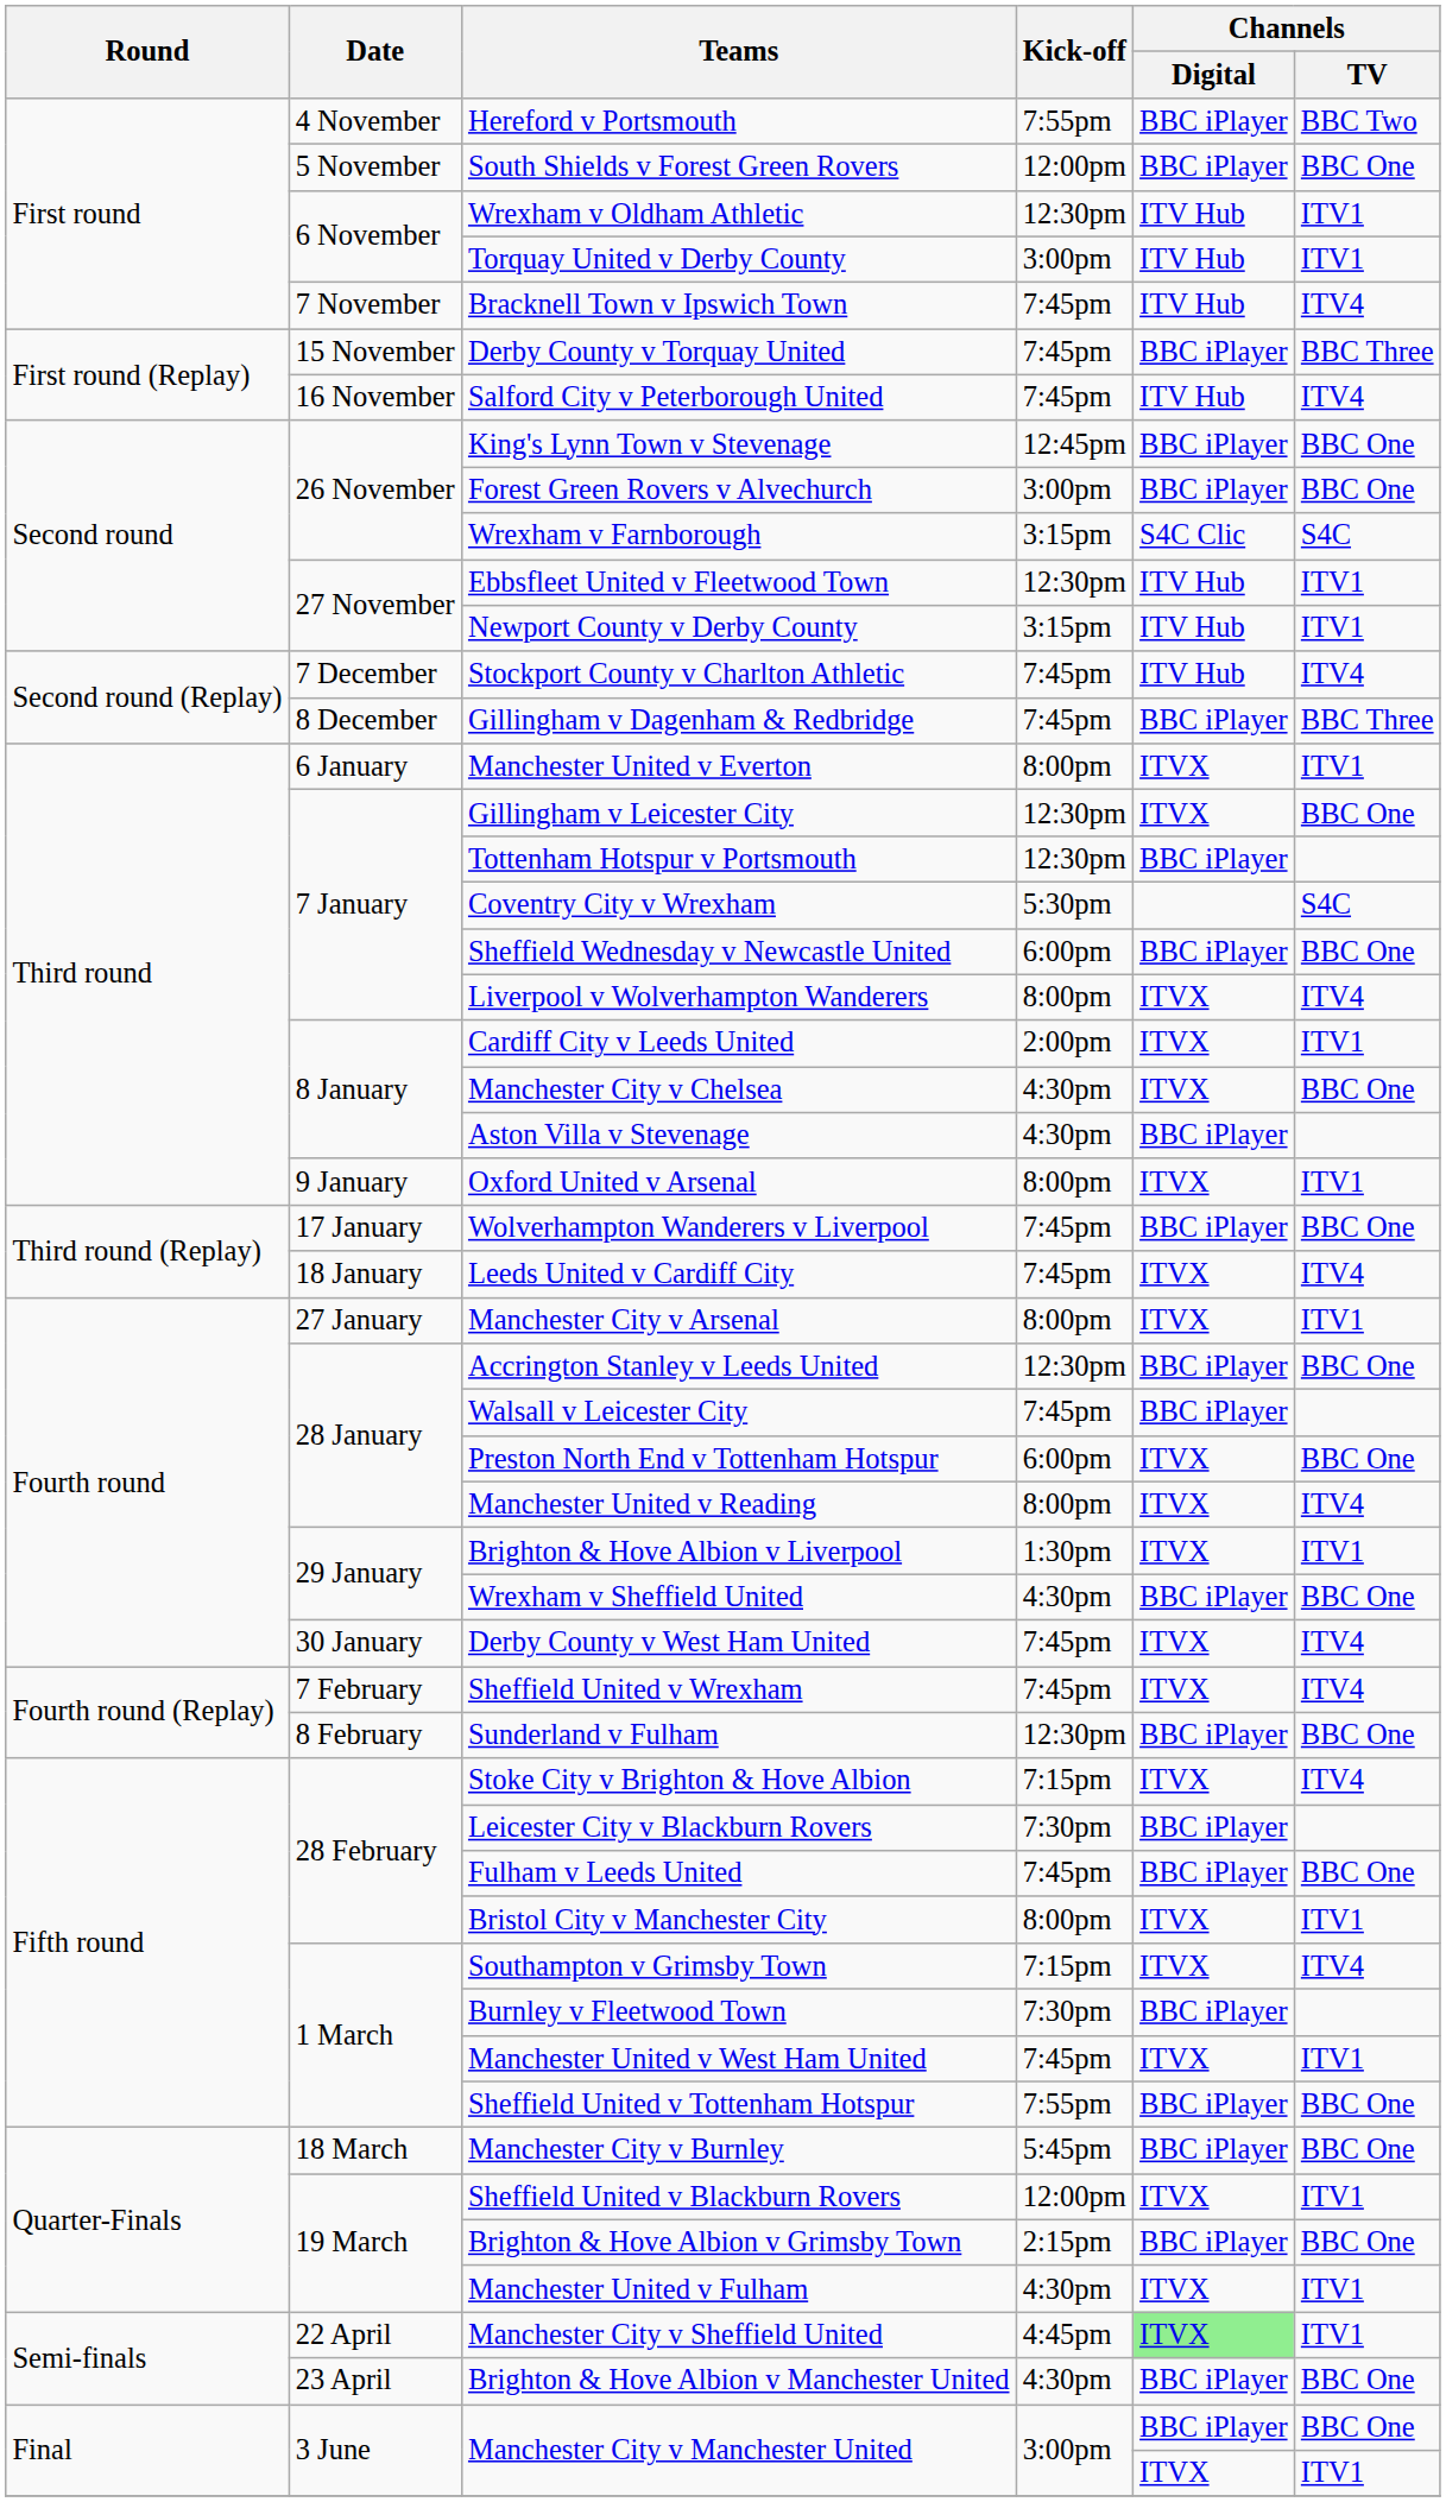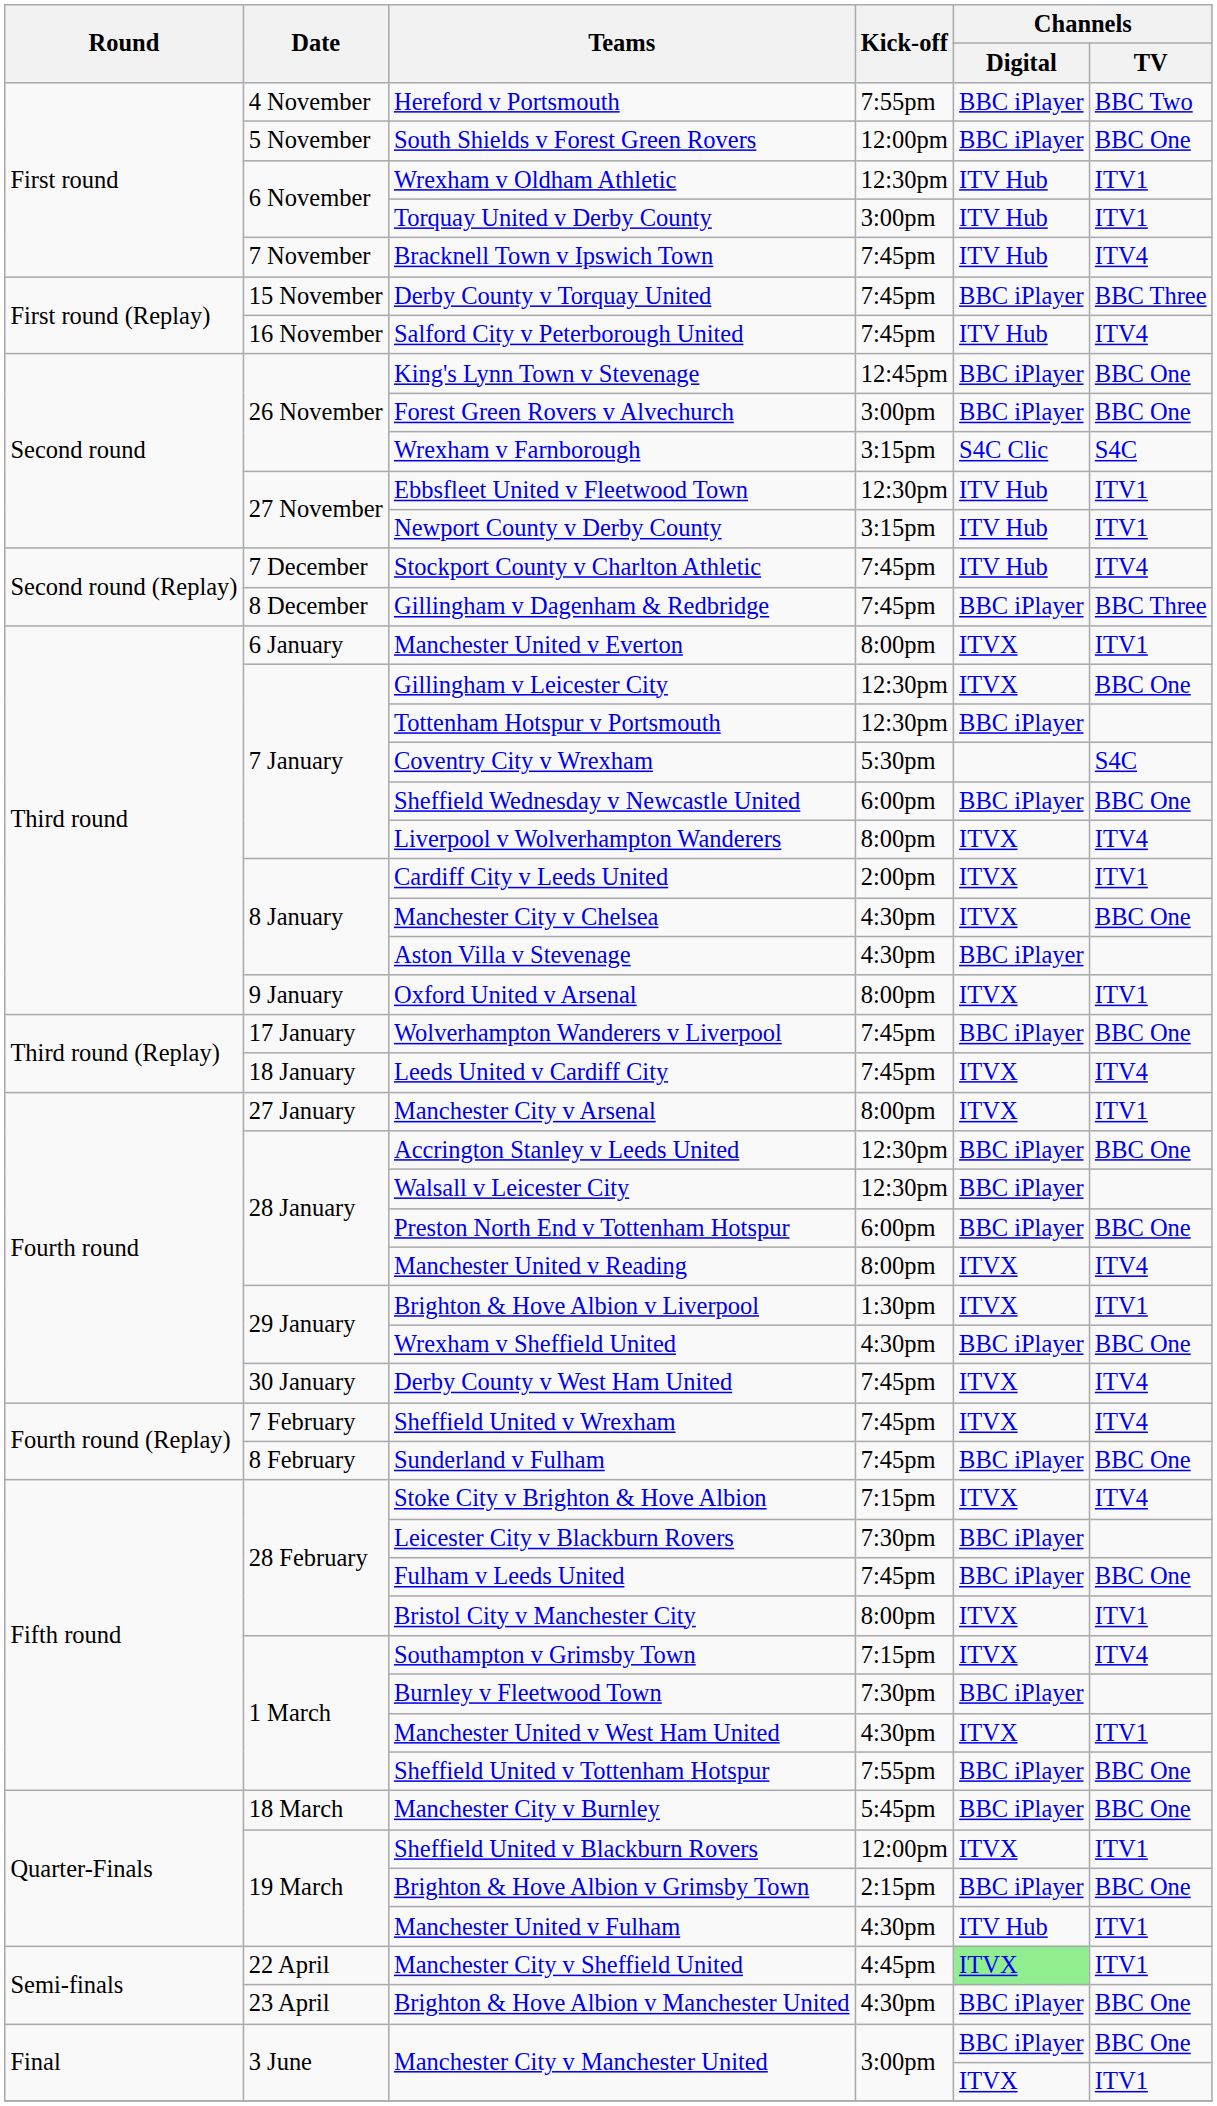Walsall v Leicester City | Kick-off: 7:45pm -> 12:30pm
Preston North End v Tottenham Hotspur | Channels / Digital: ITVX -> BBC iPlayer
Sunderland v Fulham | Kick-off: 12:30pm -> 7:45pm
Manchester United v West Ham United | Kick-off: 7:45pm -> 4:30pm
Manchester United v Fulham | Channels / Digital: ITVX -> ITV Hub
